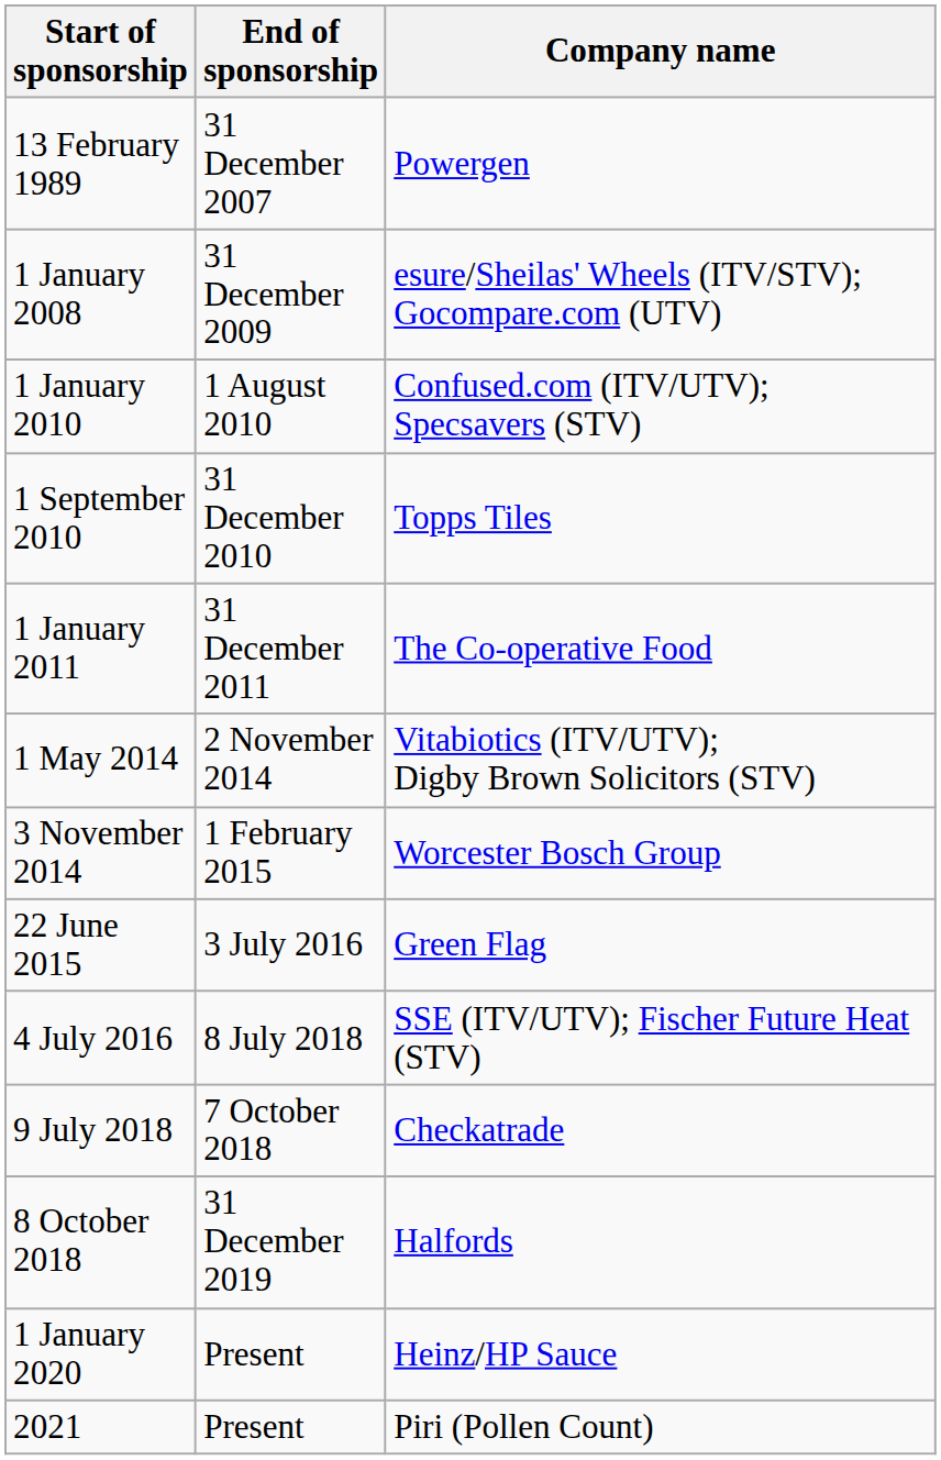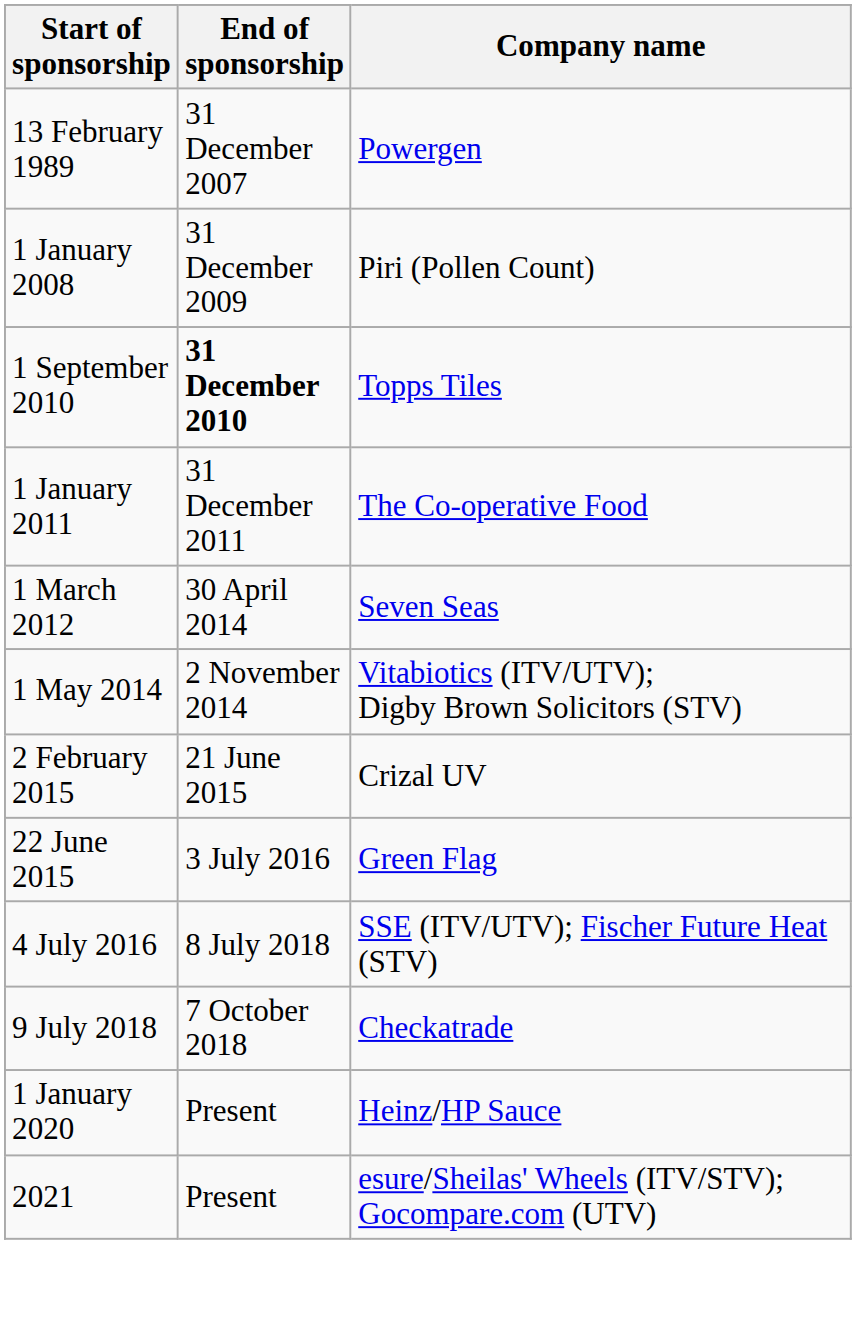1 January 2008 | Company name: esure/Sheilas' Wheels (ITV/STV); Gocompare.com (UTV) -> Piri (Pollen Count)
- row: 1 January 2010 | 1 August 2010 | Confused.com (ITV/UTV); Specsavers (STV)
1 September 2010 | End of sponsorship: normal -> bold
+ row: 1 March 2012 | 30 April 2014 | Seven Seas
- row: 3 November 2014 | 1 February 2015 | Worcester Bosch Group
+ row: 2 February 2015 | 21 June 2015 | Crizal UV
- row: 8 October 2018 | 31 December 2019 | Halfords
2021 | Company name: Piri (Pollen Count) -> esure/Sheilas' Wheels (ITV/STV); Gocompare.com (UTV)
